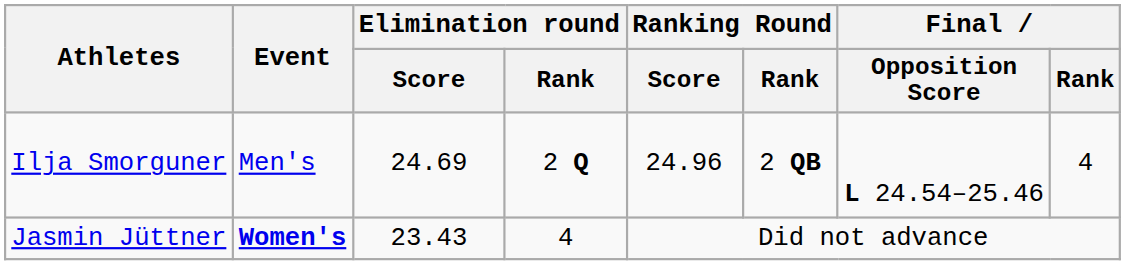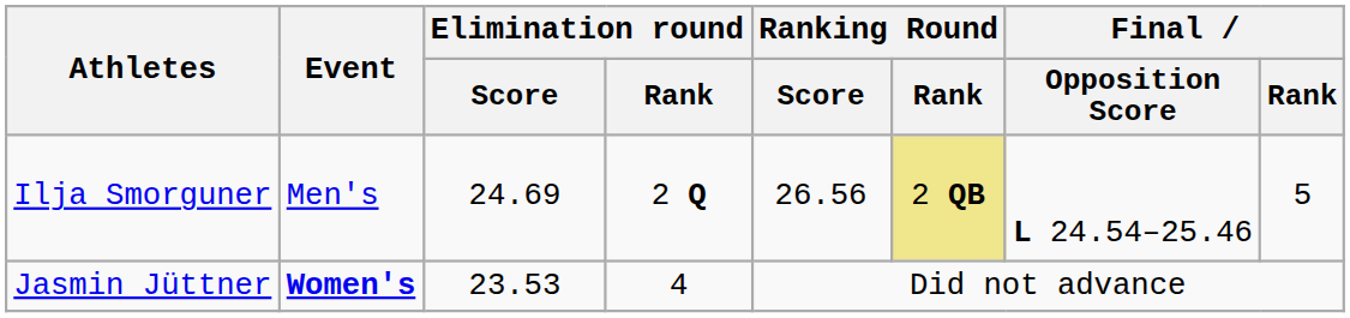Ilja Smorguner | Ranking Round / Score: 24.96 -> 26.56
Ilja Smorguner | Ranking Round / Rank: no background -> khaki background
Ilja Smorguner | Final / Rank: 4 -> 5
Jasmin Jüttner | Elimination round / Score: 23.43 -> 23.53
